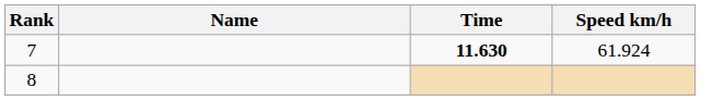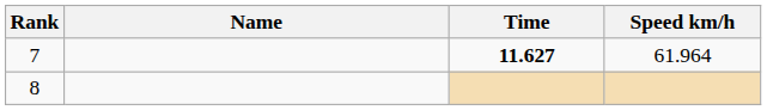7 | Time: 11.630 -> 11.627
7 | Speed km/h: 61.924 -> 61.964
